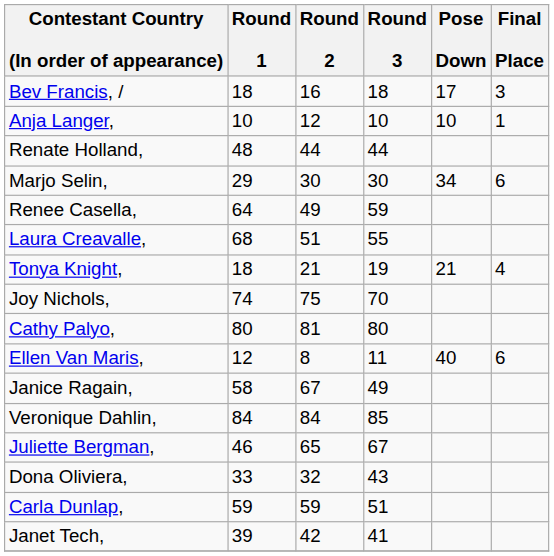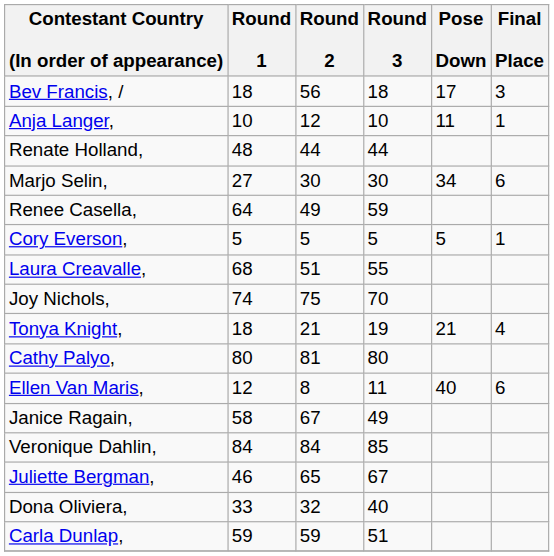Bev Francis, / | Round 2: 16 -> 56
Anja Langer, | Pose Down: 10 -> 11
Marjo Selin, | Round 1: 29 -> 27
+ row: Cory Everson, | 5 | 5 | 5 | 5 | 1
rows swapped: Joy Nichols, <-> Tonya Knight,
Dona Oliviera, | Round 3: 43 -> 40
- row: Janet Tech, | 39 | 42 | 41
